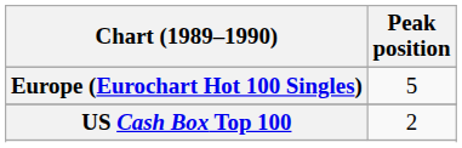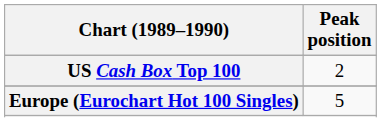rows swapped: Europe (Eurochart Hot 100 Singles) <-> US Cash Box Top 100
